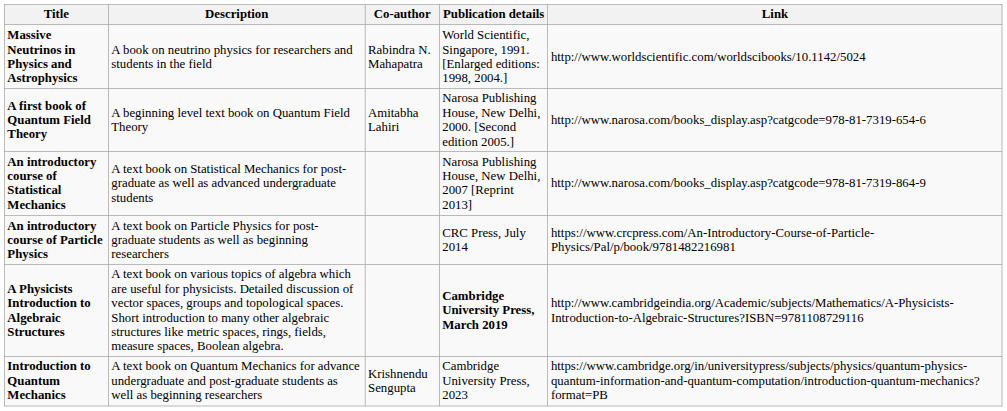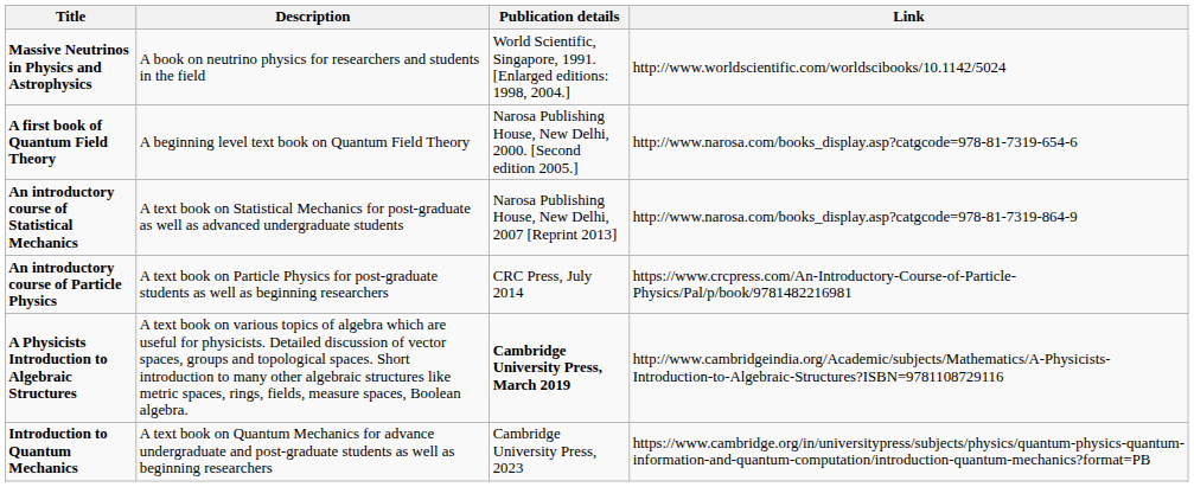- column: Co-author | Rabindra N. Mahapatra | Amitabha Lahiri | Krishnendu Sengupta
